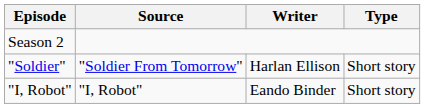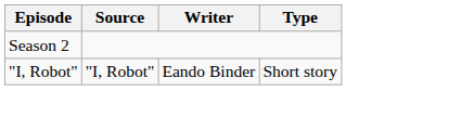- row: "Soldier" | "Soldier From Tomorrow" | Harlan Ellison | Short story
